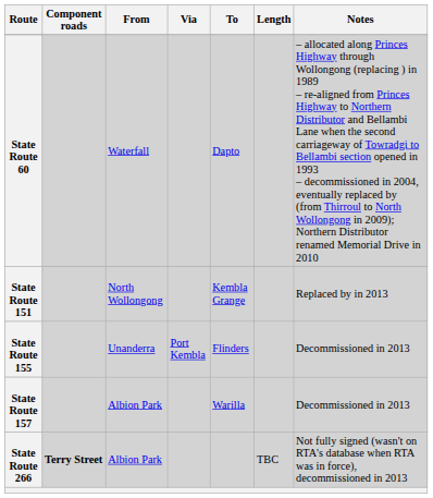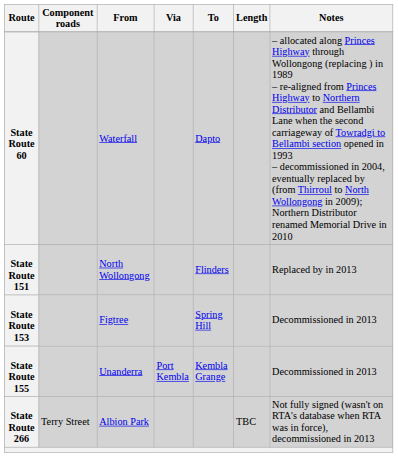State Route 151 | To: Kembla Grange -> Flinders
+ row: State Route 153 | Figtree | Spring Hill | Decommissioned in 2013
State Route 155 | To: Flinders -> Kembla Grange
- row: State Route 157 | Albion Park | Warilla | Decommissioned in 2013
State Route 266 | Component roads: bold -> normal
